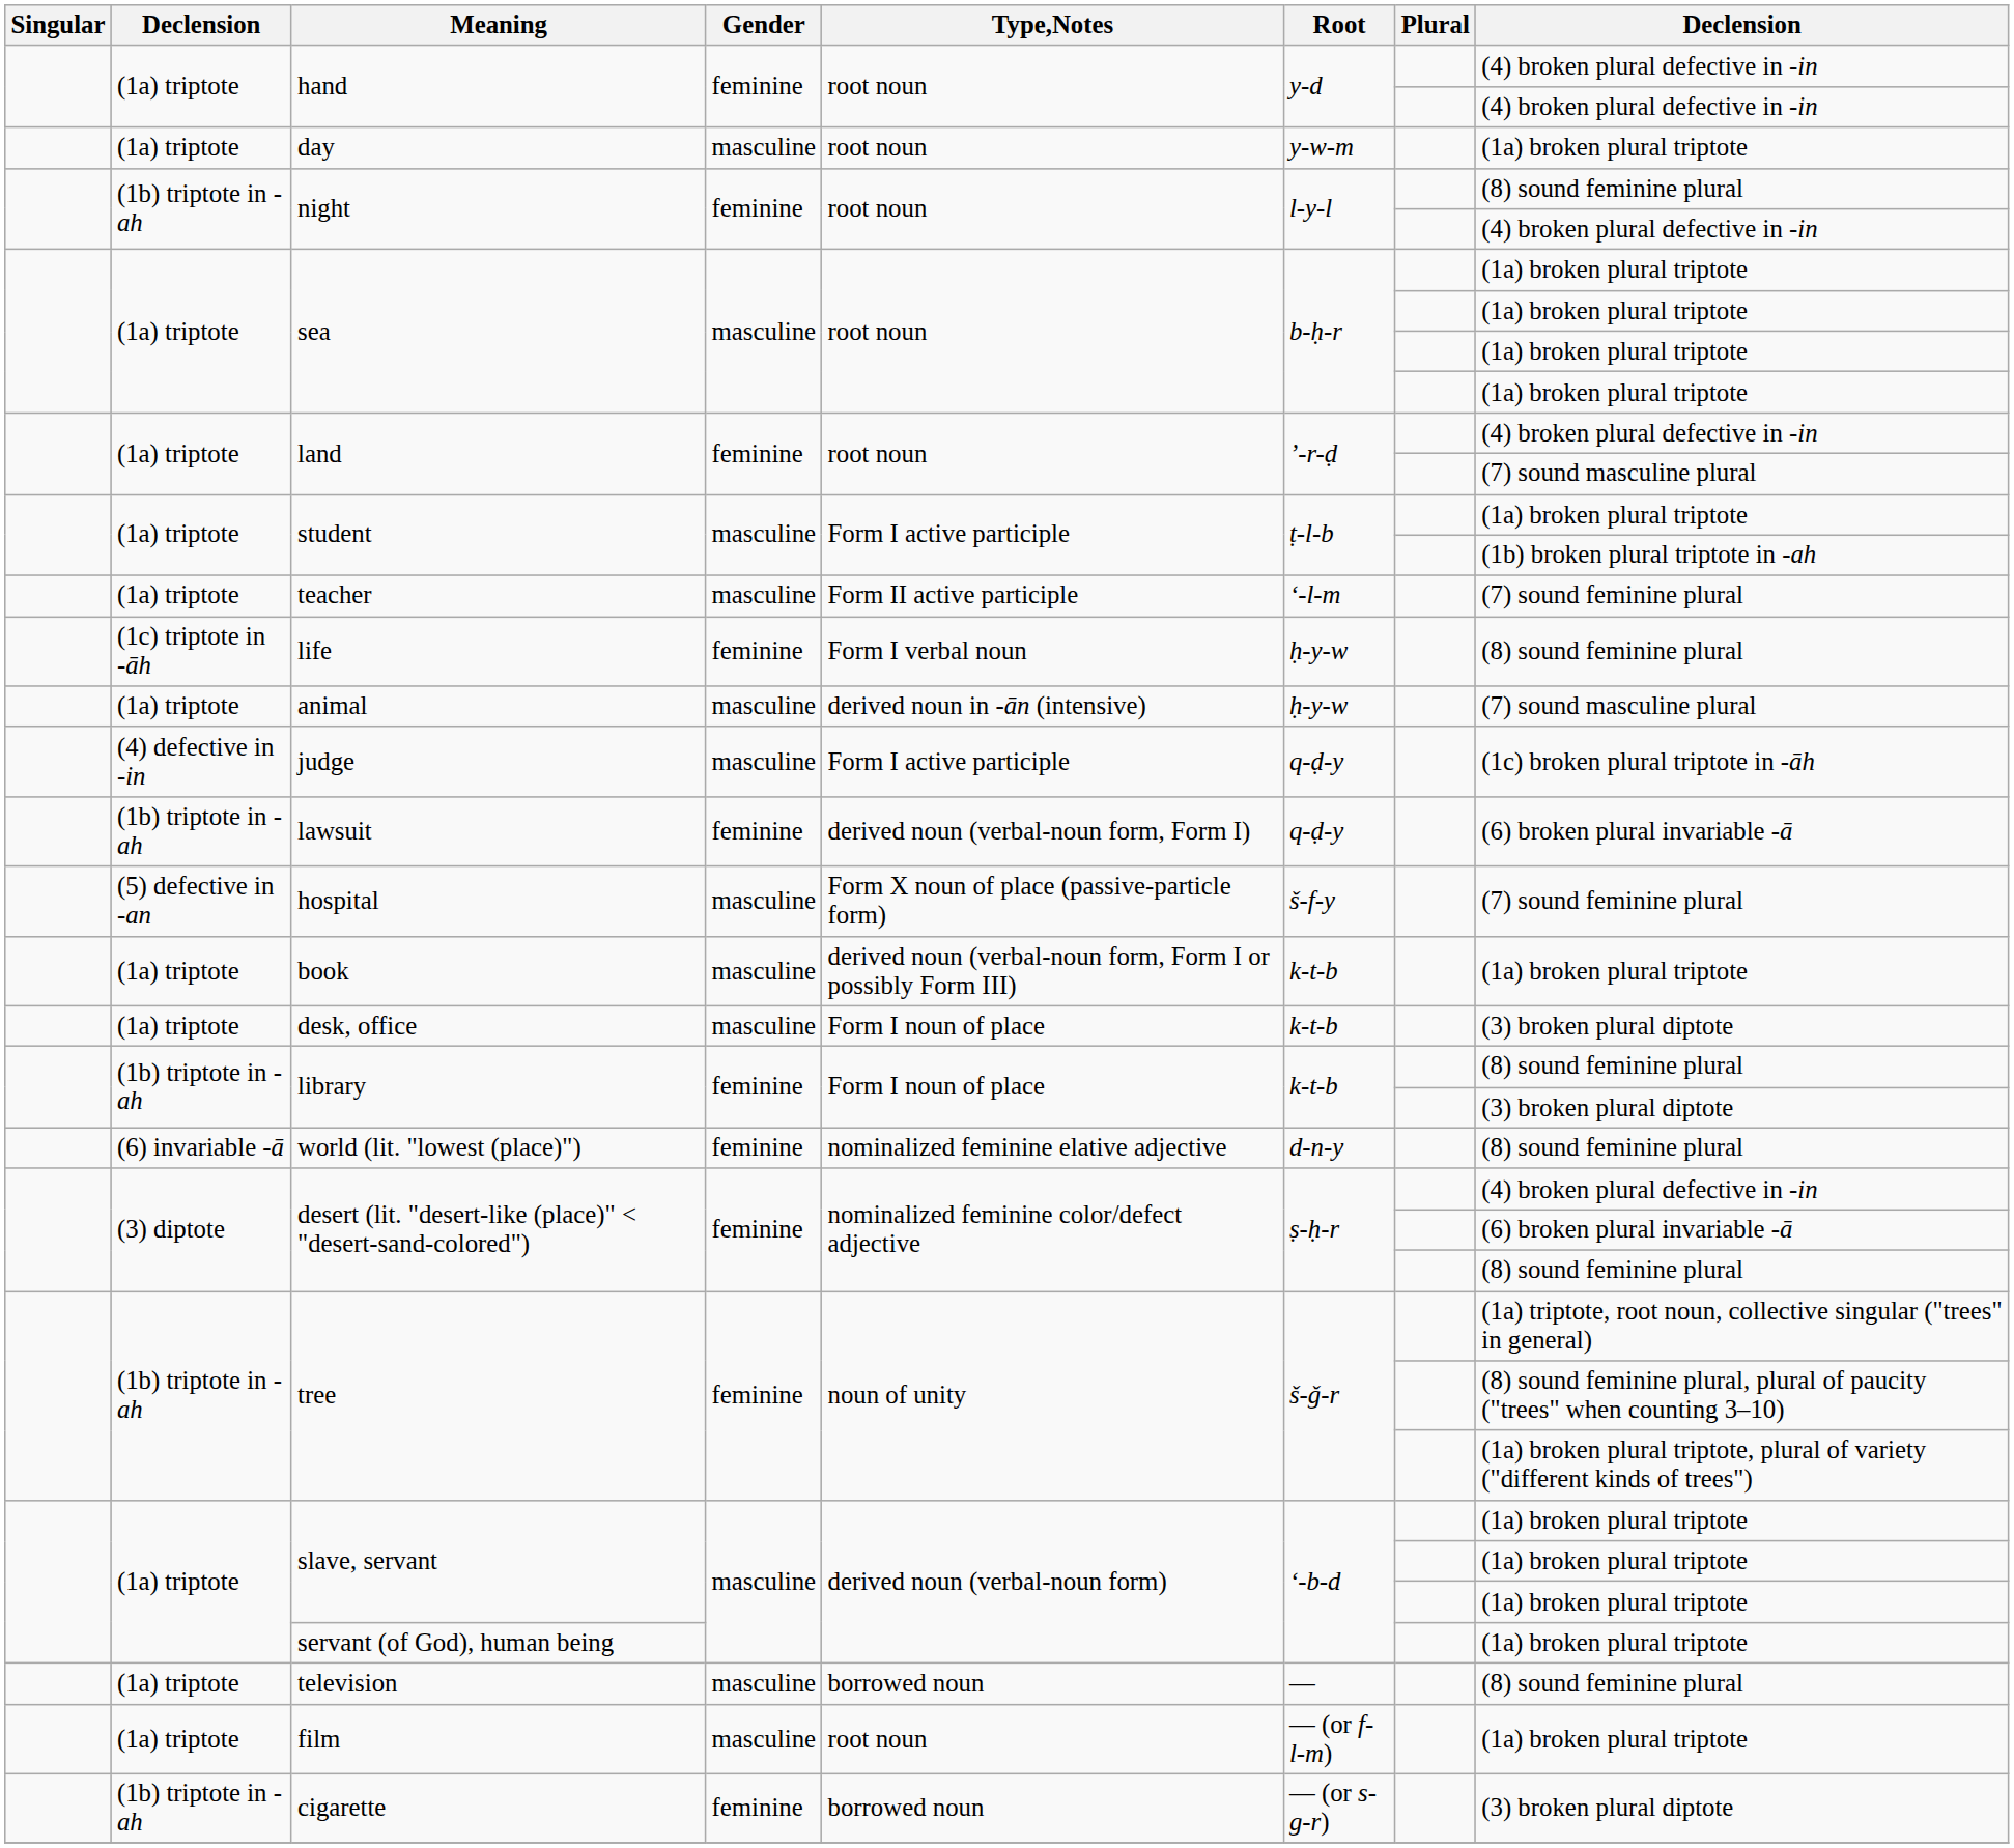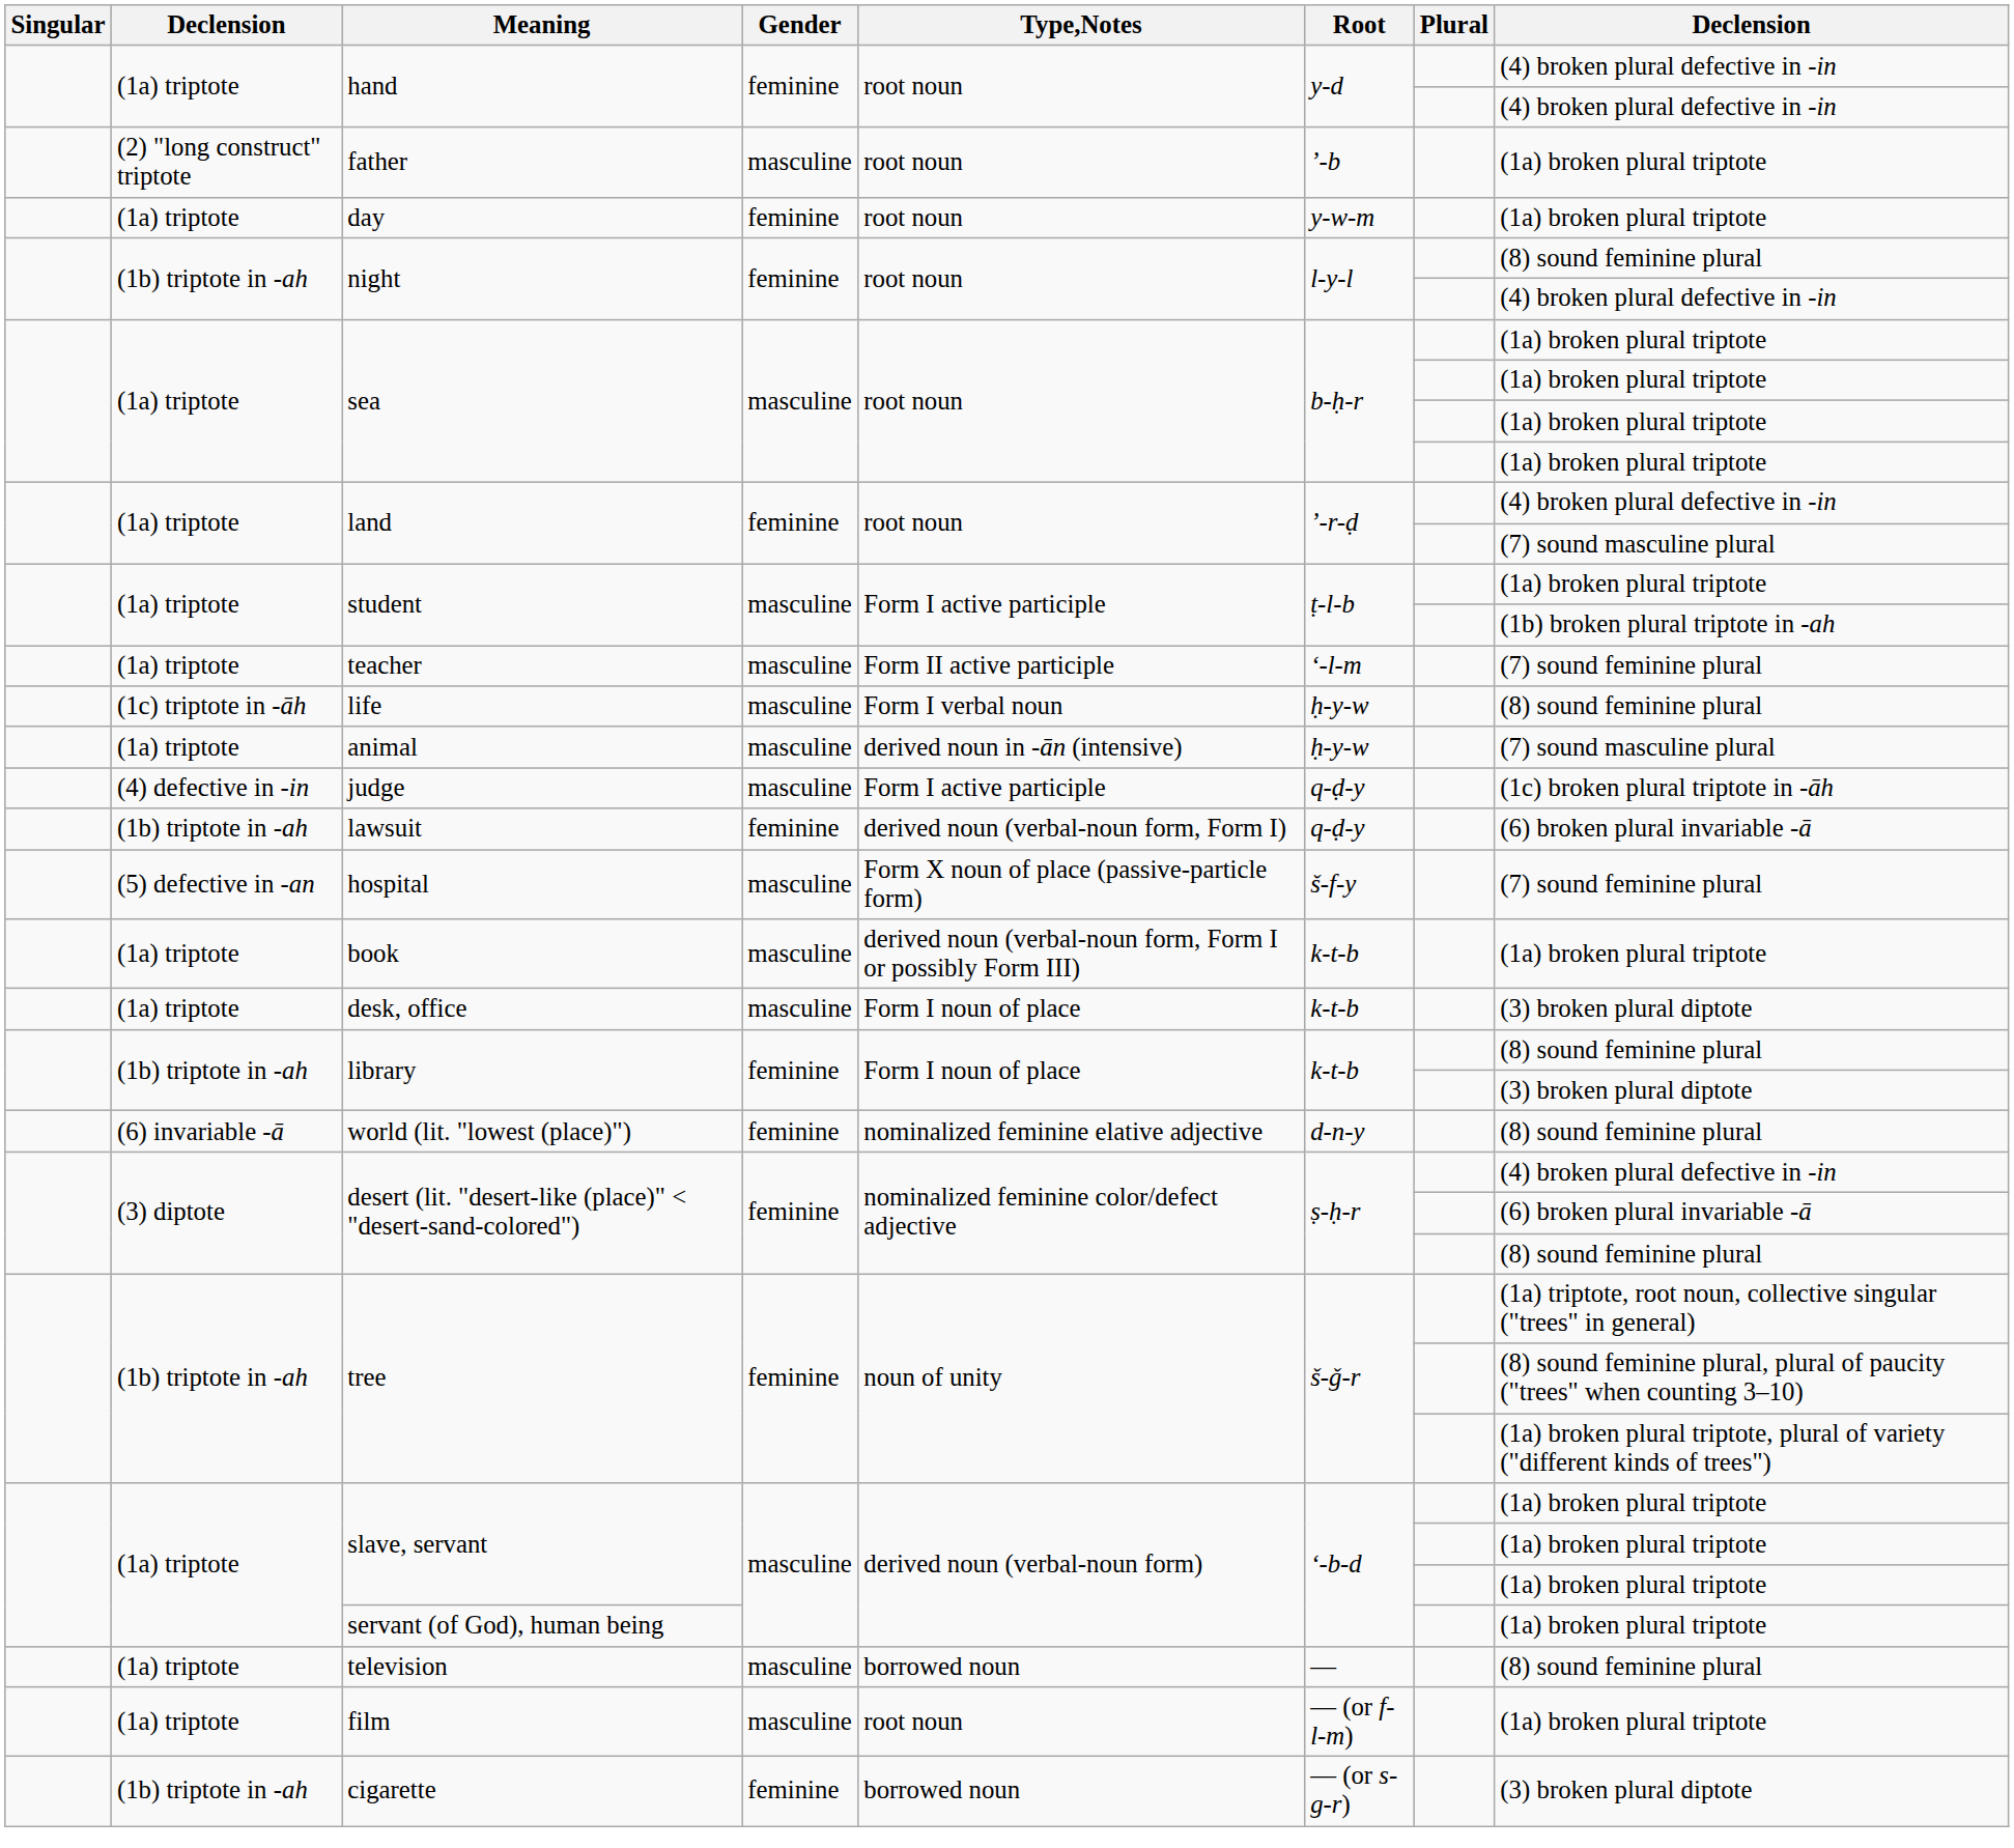+ row: (2) "long construct" triptote | father | masculine | root noun | ʼ-b | (1a) broken plural triptote
day | Gender: masculine -> feminine
life | Gender: feminine -> masculine
